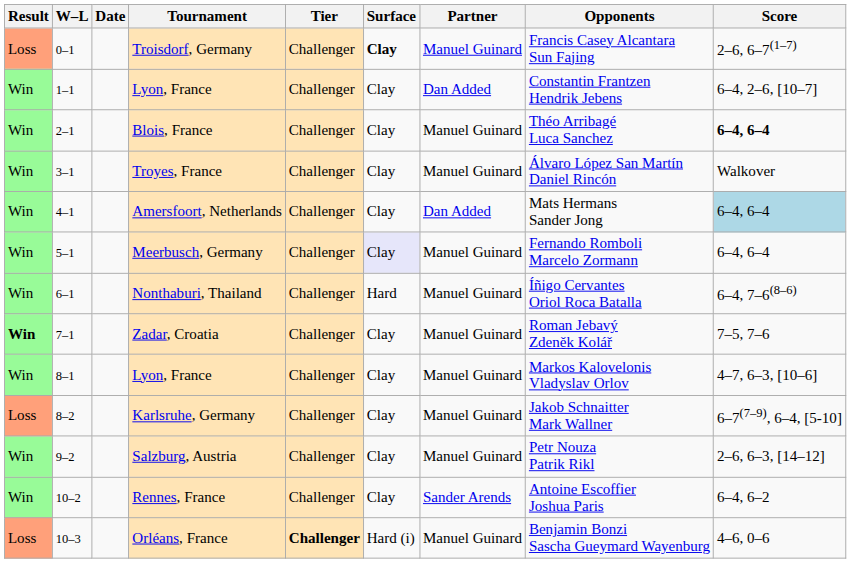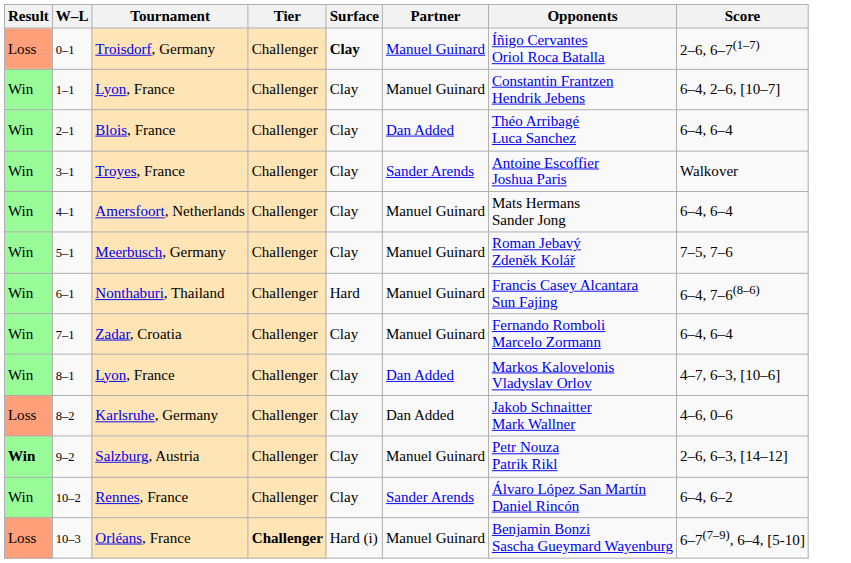- column: Date
Troisdorf, Germany | Opponents: Francis Casey Alcantara Sun Fajing -> Íñigo Cervantes Oriol Roca Batalla
1–1 / Lyon, France | Partner: Dan Added -> Manuel Guinard
Blois, France | Partner: Manuel Guinard -> Dan Added
Blois, France | Score: bold -> normal
Troyes, France | Partner: Manuel Guinard -> Sander Arends
Troyes, France | Opponents: Álvaro López San Martín Daniel Rincón -> Antoine Escoffier Joshua Paris
Amersfoort, Netherlands | Partner: Dan Added -> Manuel Guinard
Amersfoort, Netherlands | Score: lightblue background -> no background
Meerbusch, Germany | Surface: lavender background -> no background
Meerbusch, Germany | Opponents: Fernando Romboli Marcelo Zormann -> Roman Jebavý Zdeněk Kolář
Meerbusch, Germany | Score: 6–4, 6–4 -> 7–5, 7–6
Nonthaburi, Thailand | Opponents: Íñigo Cervantes Oriol Roca Batalla -> Francis Casey Alcantara Sun Fajing
Zadar, Croatia | Result: bold -> normal
Zadar, Croatia | Opponents: Roman Jebavý Zdeněk Kolář -> Fernando Romboli Marcelo Zormann
Zadar, Croatia | Score: 7–5, 7–6 -> 6–4, 6–4
8–1 / Lyon, France | Partner: Manuel Guinard -> Dan Added
Karlsruhe, Germany | Partner: Manuel Guinard -> Dan Added
Karlsruhe, Germany | Score: 6–7(7–9), 6–4, [5-10] -> 4–6, 0–6
Salzburg, Austria | Result: normal -> bold
Rennes, France | Opponents: Antoine Escoffier Joshua Paris -> Álvaro López San Martín Daniel Rincón
Orléans, France | Score: 4–6, 0–6 -> 6–7(7–9), 6–4, [5-10]
